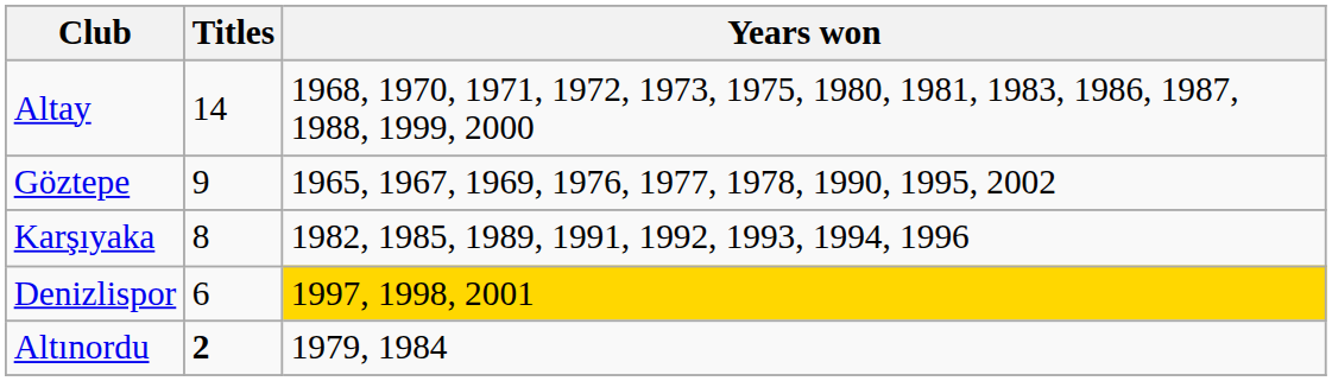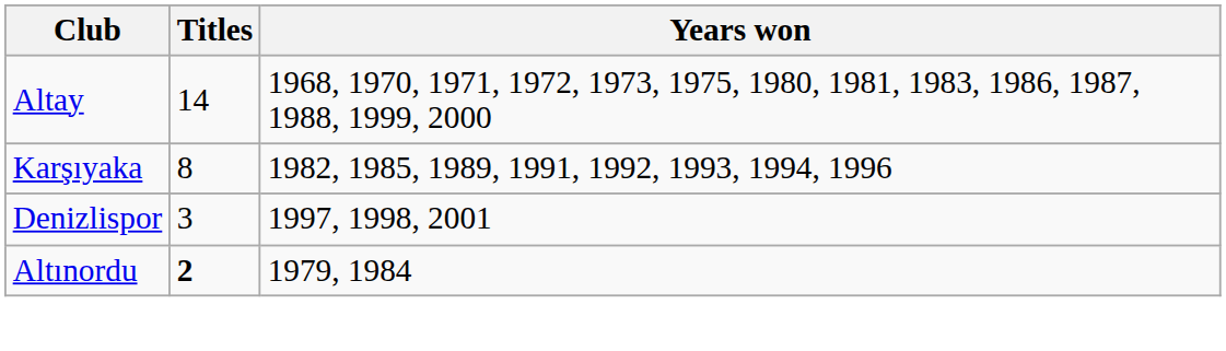- row: Göztepe | 9 | 1965, 1967, 1969, 1976, 1977, 1978, 1990, 1995, 2002
Denizlispor | Titles: 6 -> 3
Denizlispor | Years won: gold background -> no background
